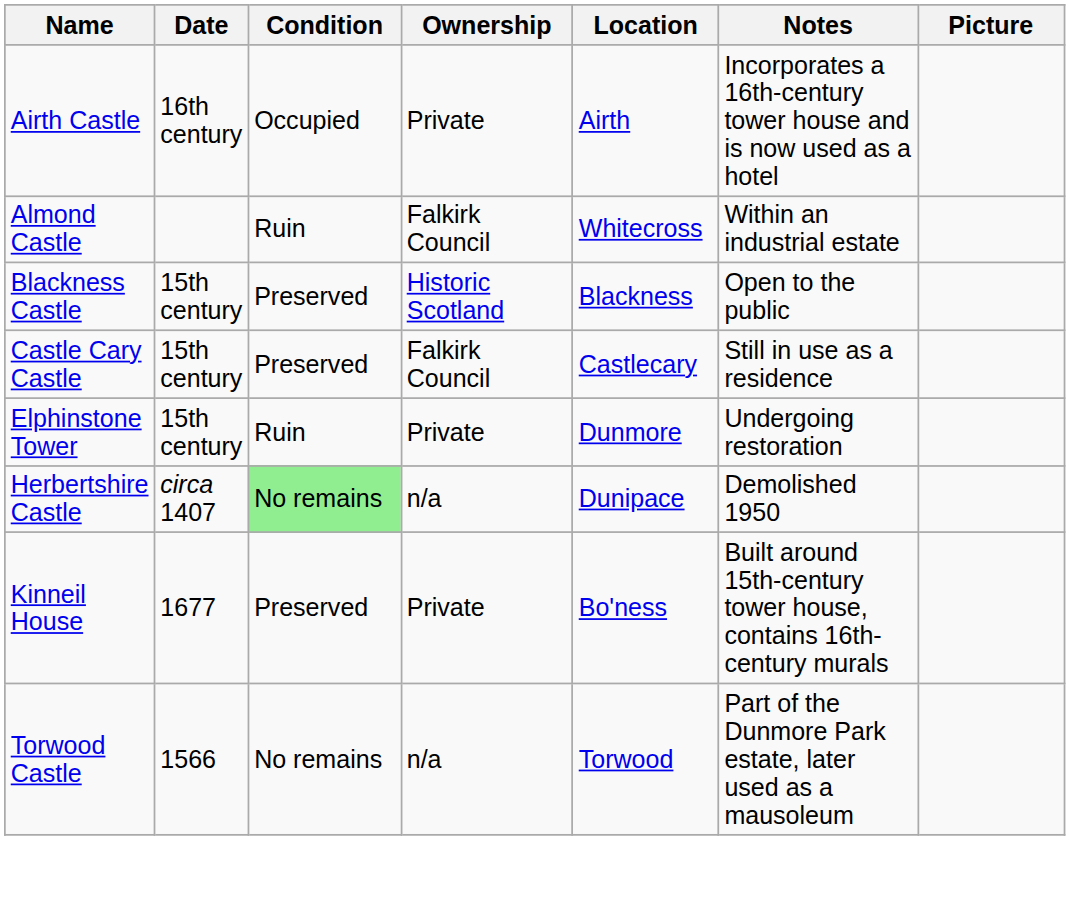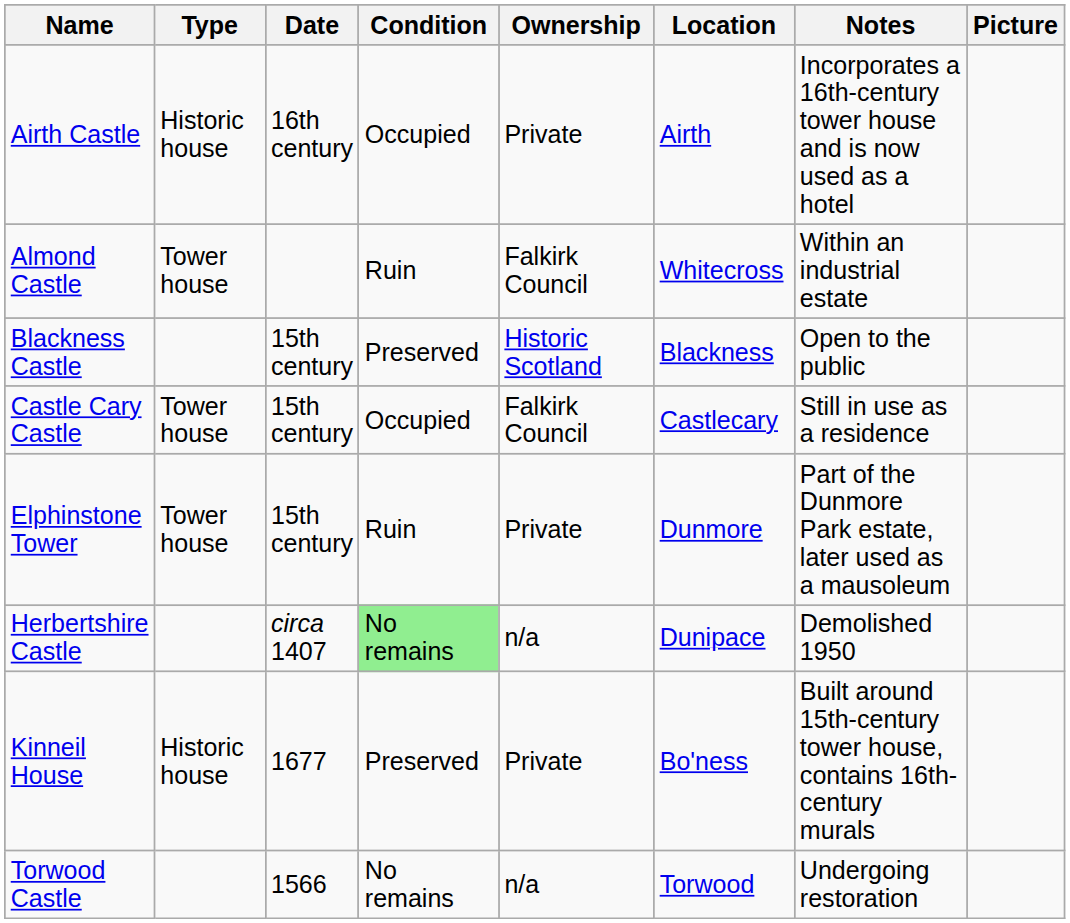+ column: Type | Historic house | Tower house | Tower house | Tower house | Historic house
Castle Cary Castle | Condition: Preserved -> Occupied
Elphinstone Tower | Notes: Undergoing restoration -> Part of the Dunmore Park estate, later used as a mausoleum
Torwood Castle | Notes: Part of the Dunmore Park estate, later used as a mausoleum -> Undergoing restoration
